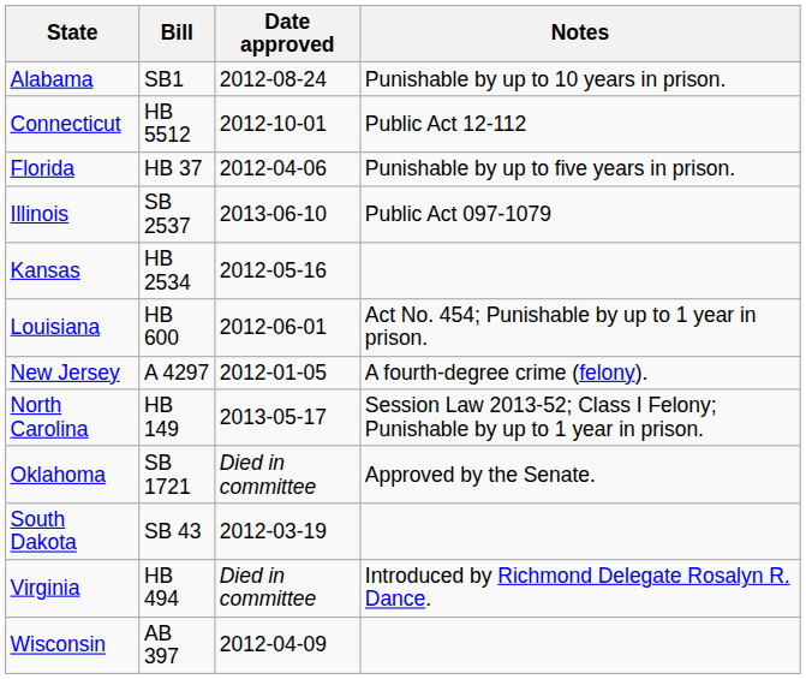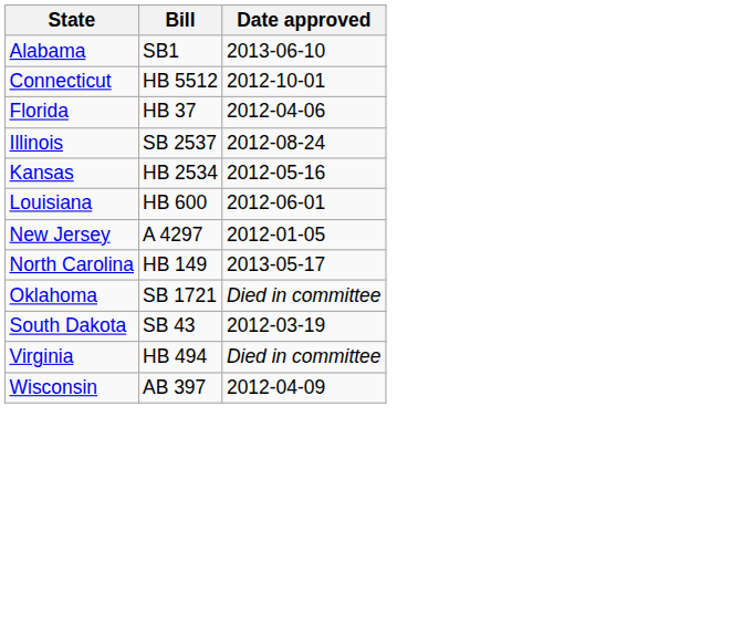- column: Notes | Punishable by up to 10 years in prison. | Public Act 12-112 | Punishable by up to five years in prison. | Public Act 097-1079 | Act No. 454; Punishable by up to 1 year in prison. | A fourth-degree crime (felony). | Session Law 2013-52; Class I Felony; Punishable by up to 1 year in prison. | Approved by the Senate. | Introduced by Richmond Delegate Rosalyn R. Dance.
Alabama | Date approved: 2012-08-24 -> 2013-06-10
Illinois | Date approved: 2013-06-10 -> 2012-08-24
